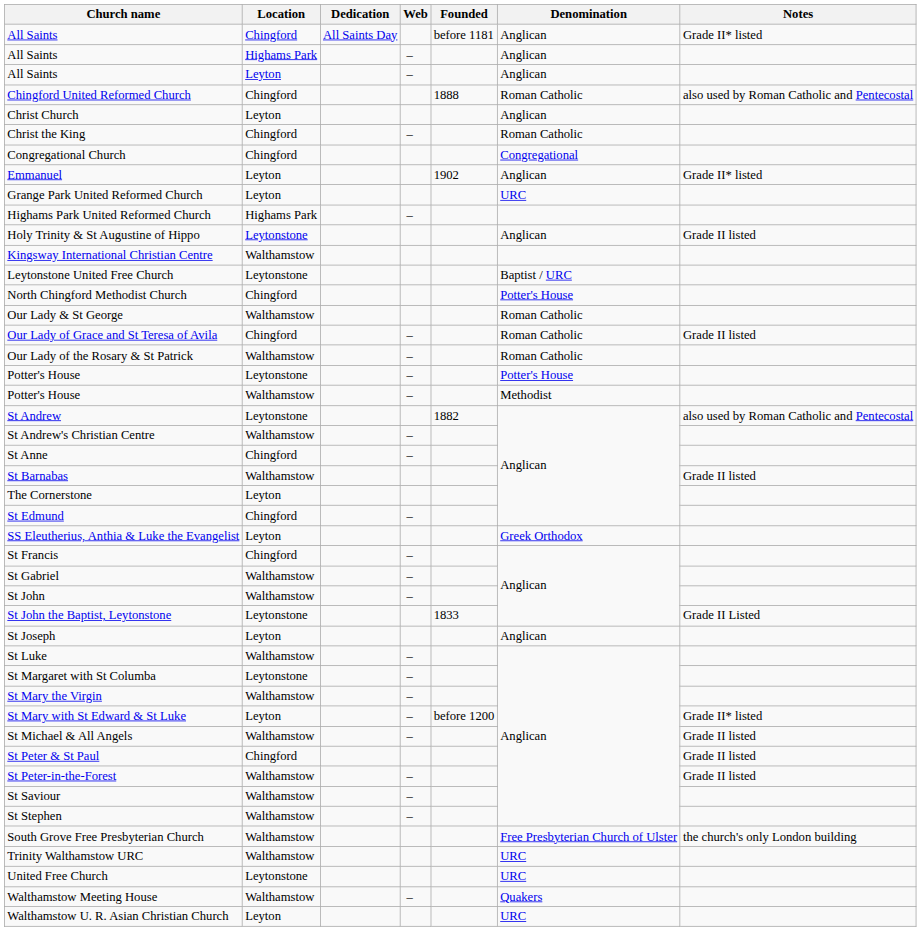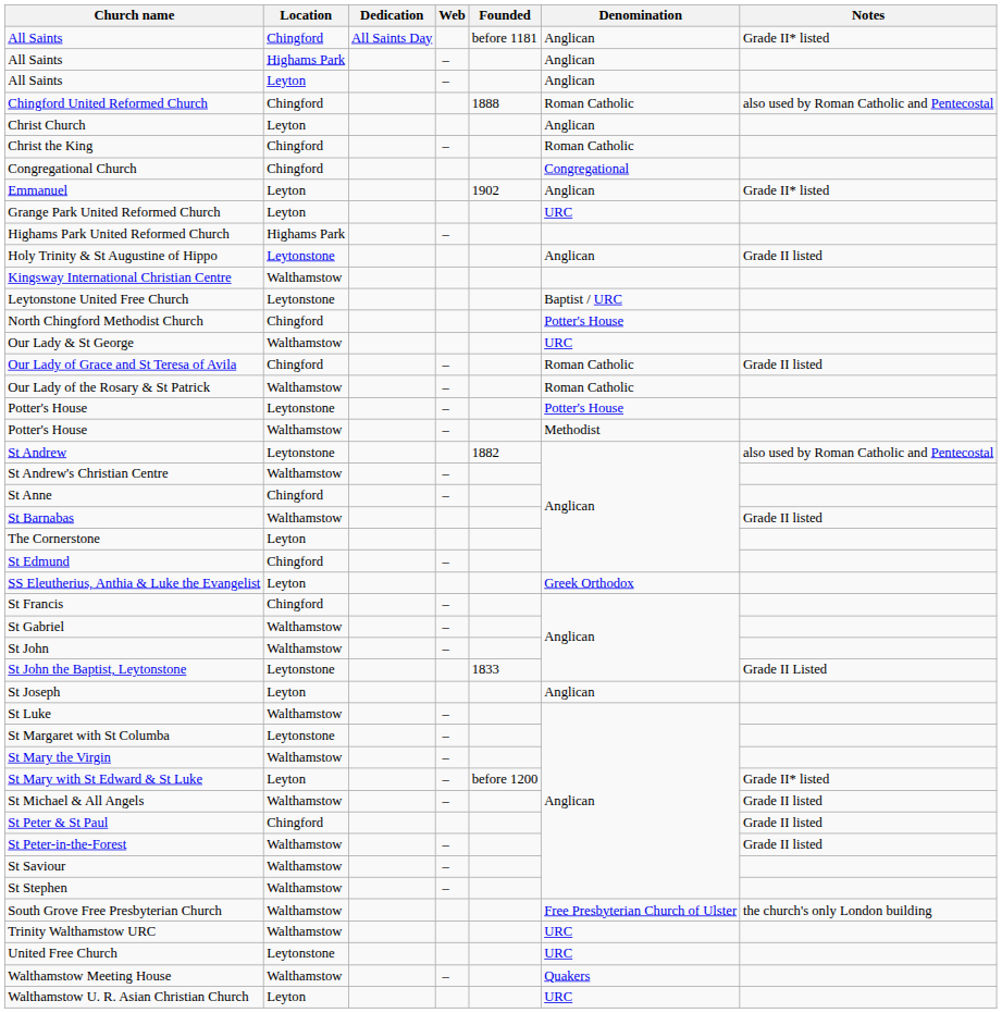Our Lady & St George | Denomination: Roman Catholic -> URC
